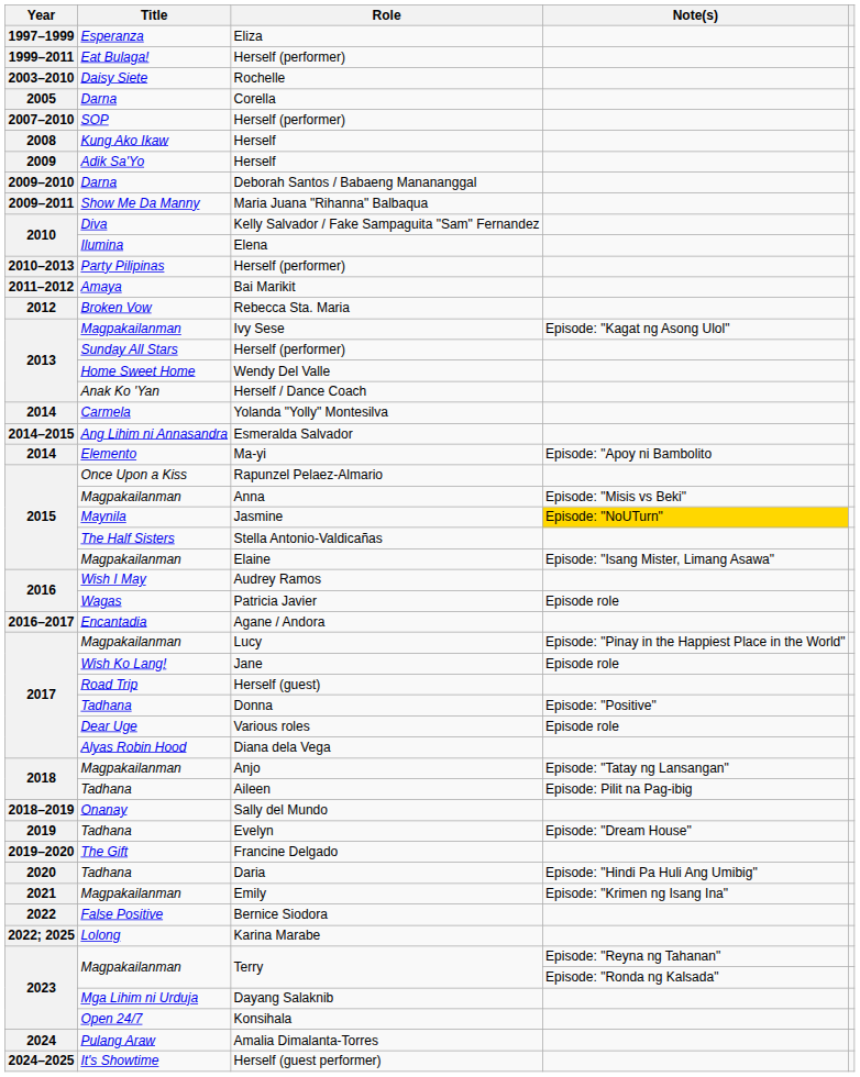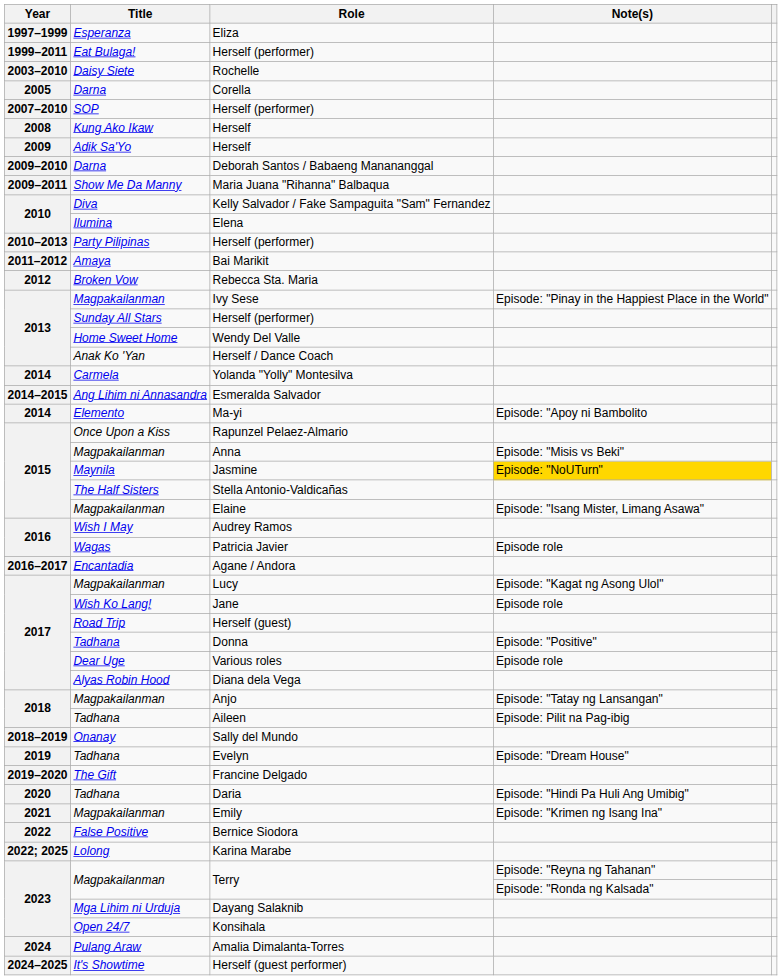Ivy Sese | Note(s): Episode: "Kagat ng Asong Ulol" -> Episode: "Pinay in the Happiest Place in the World"
Lucy | Note(s): Episode: "Pinay in the Happiest Place in the World" -> Episode: "Kagat ng Asong Ulol"
